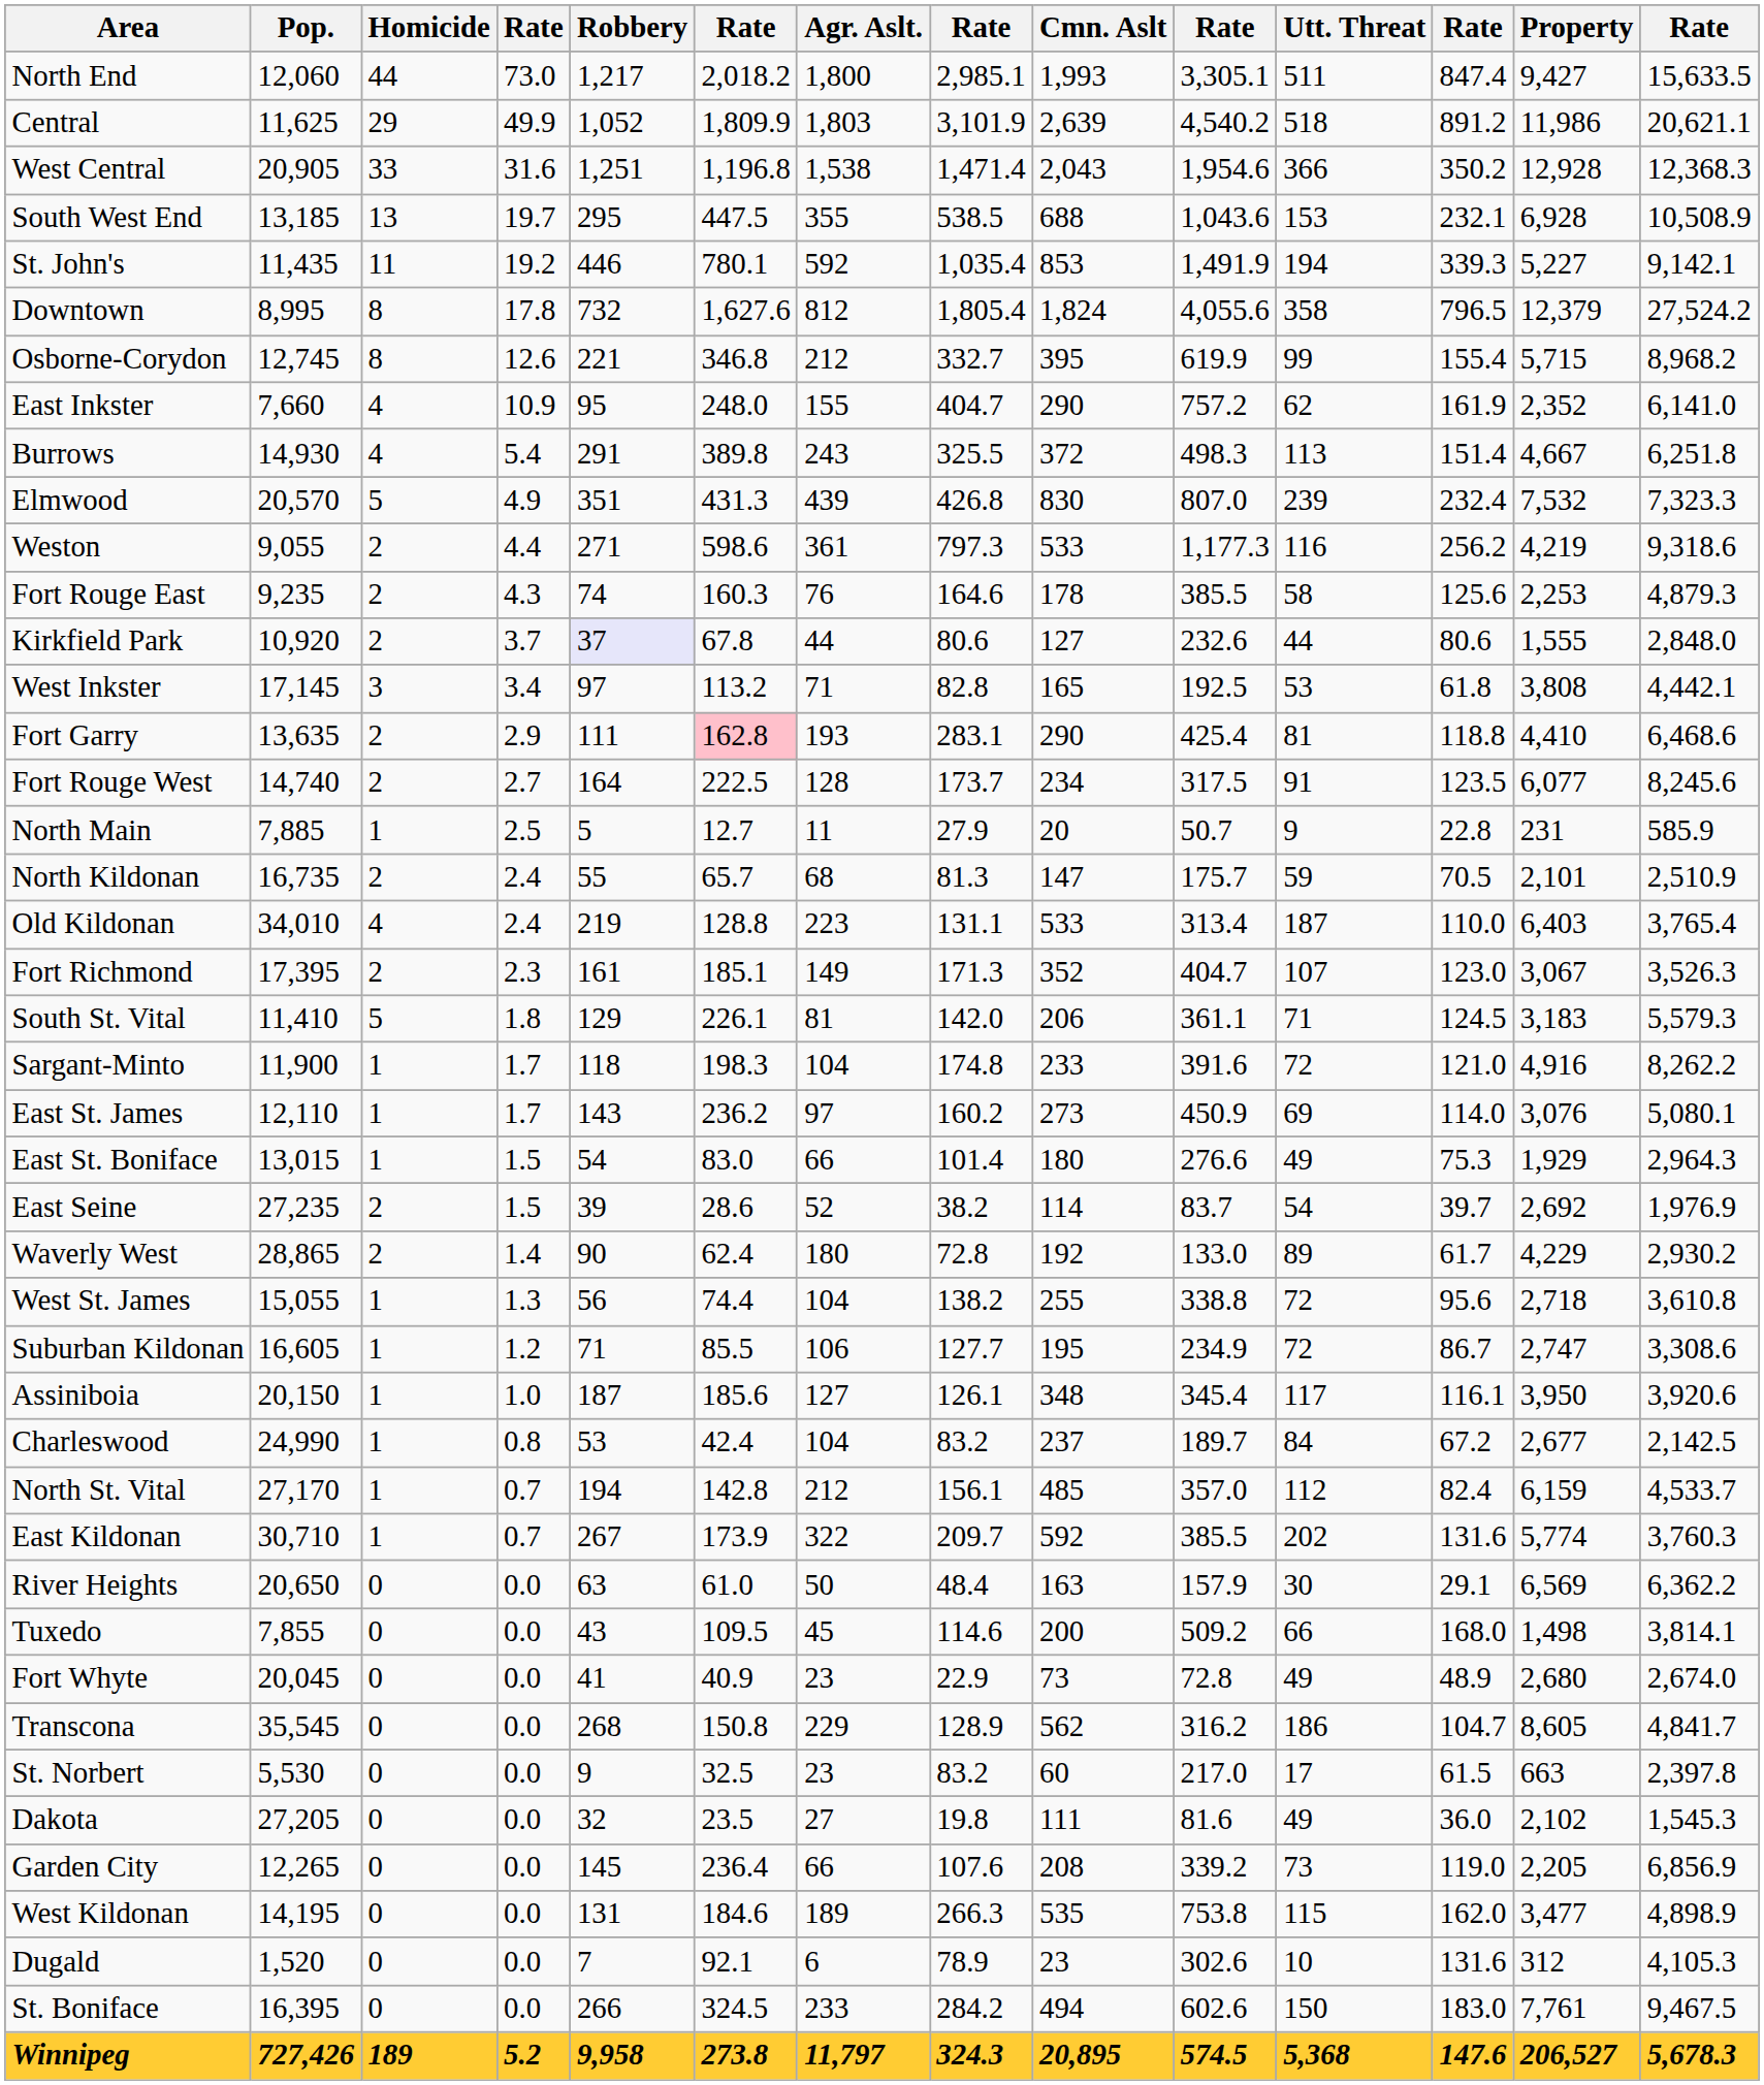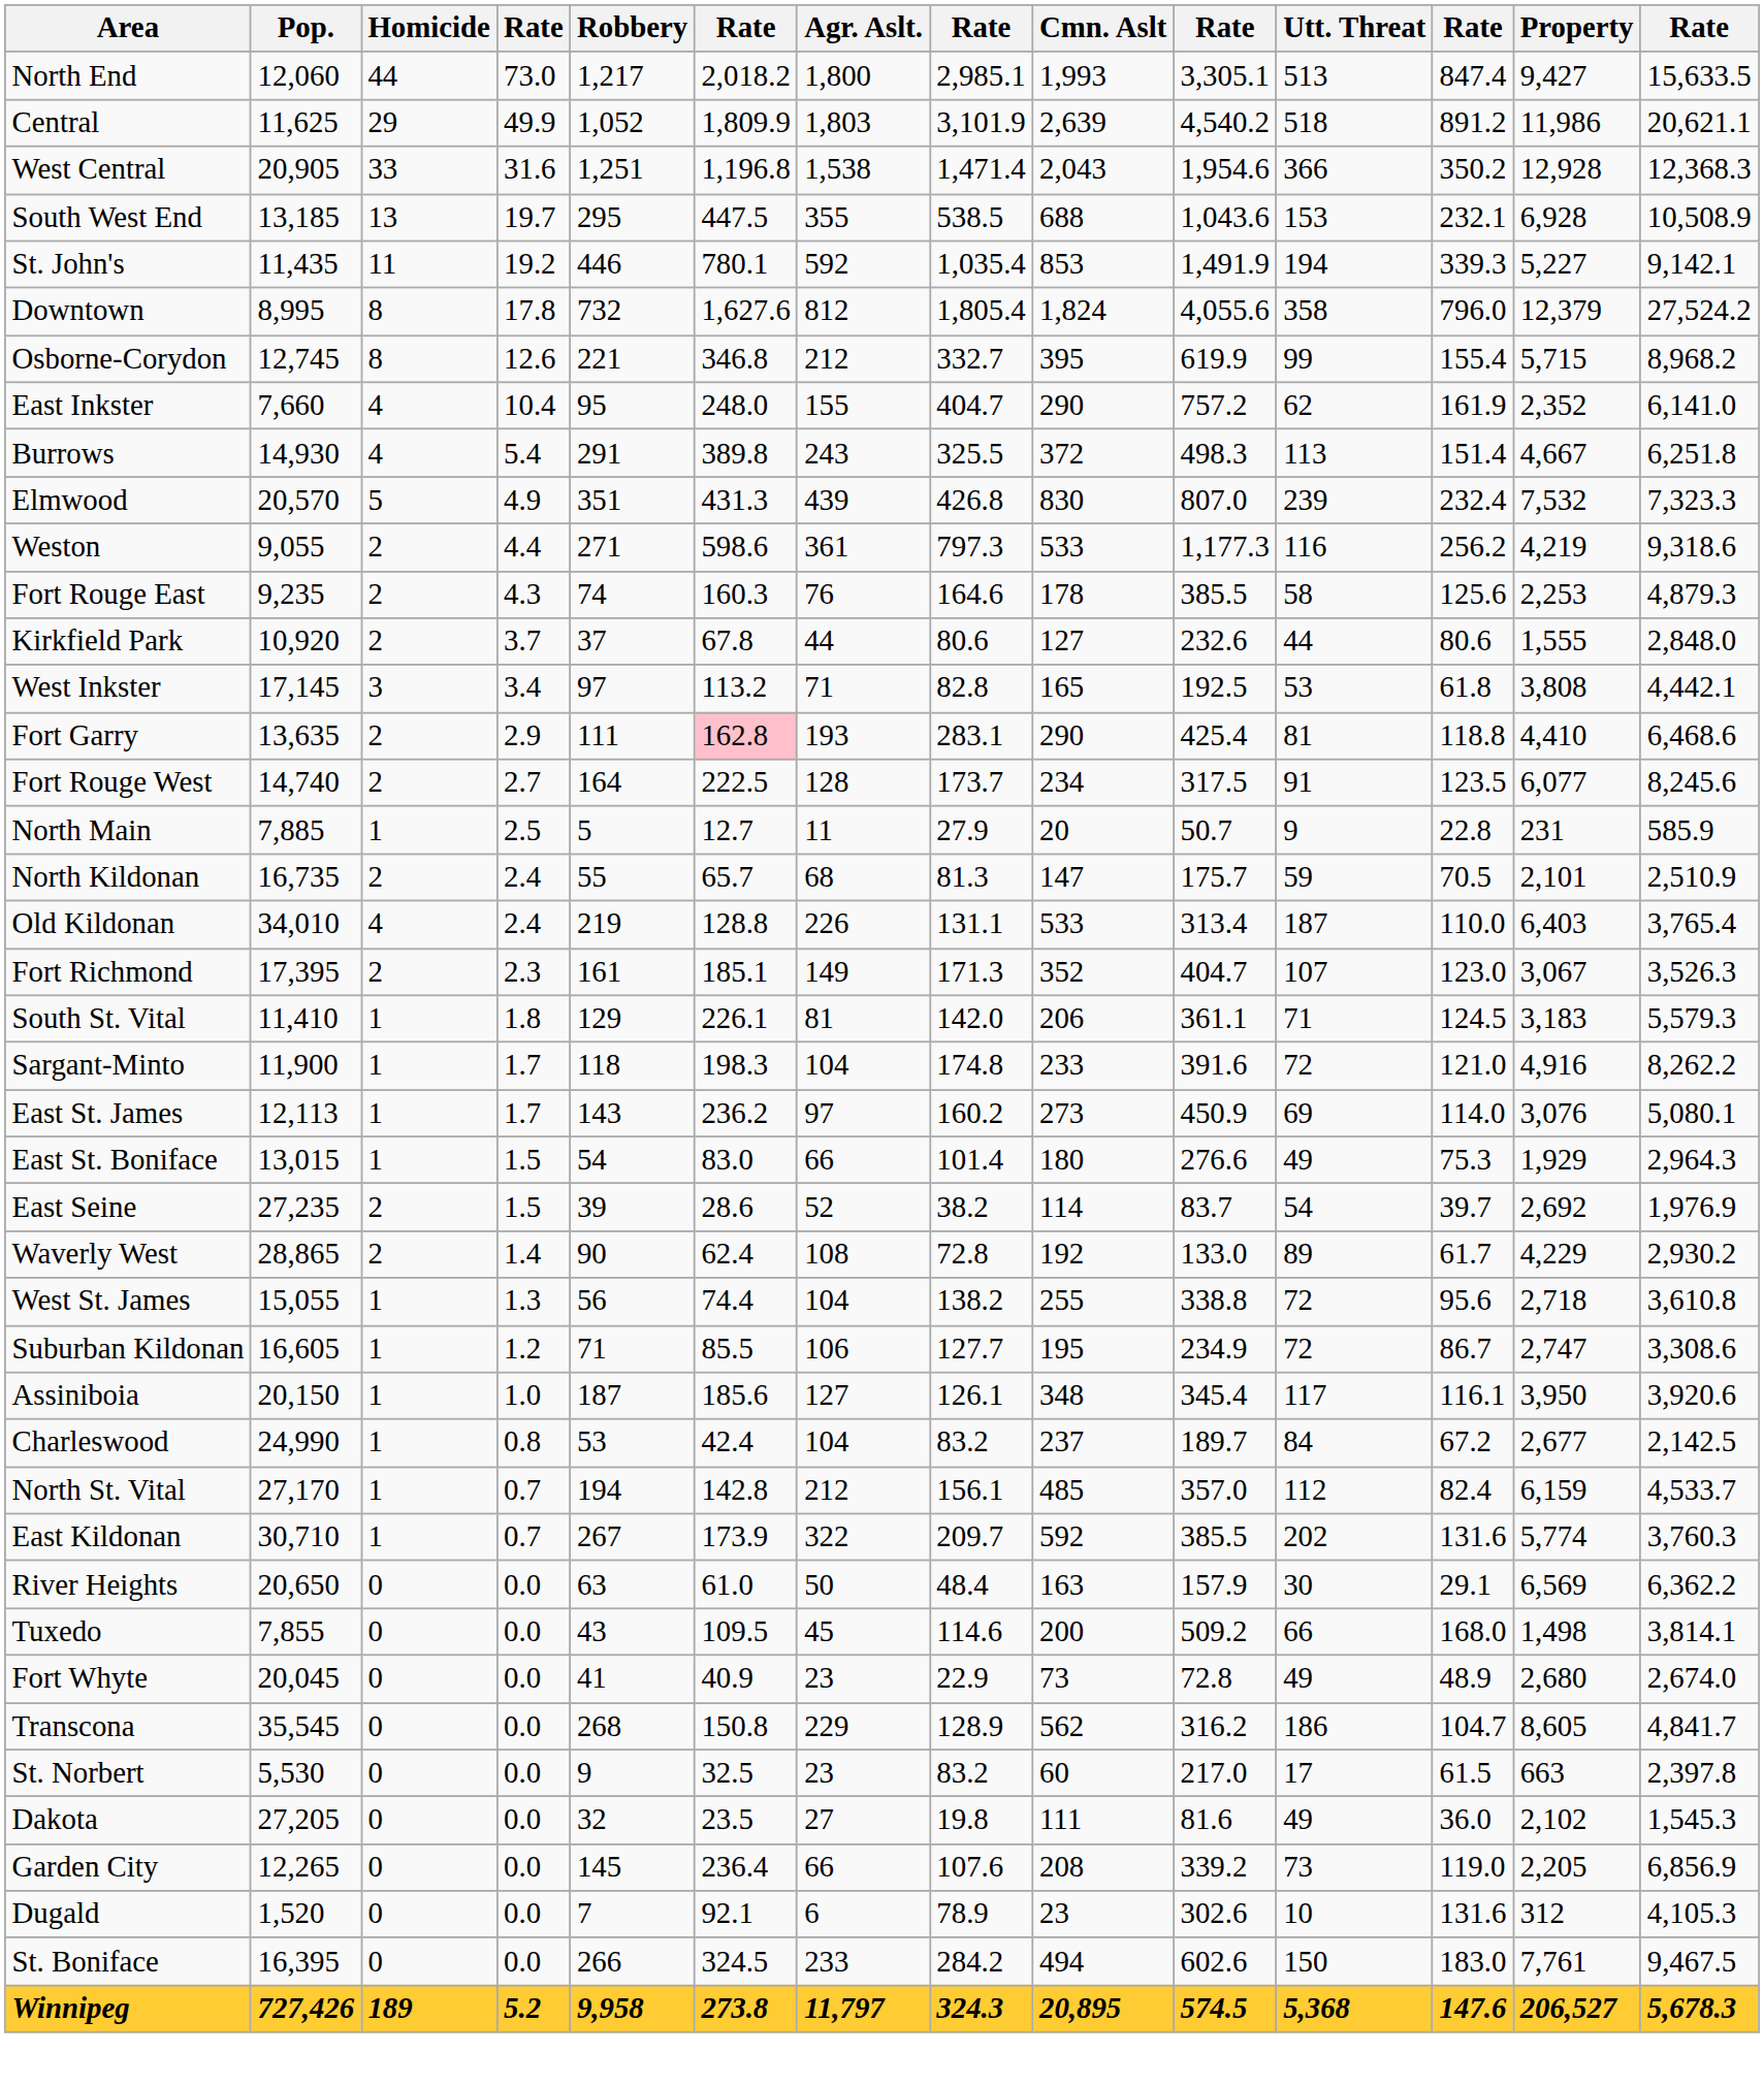North End | Utt. Threat: 511 -> 513
Downtown | column 12: 796.5 -> 796.0
East Inkster | column 4: 10.9 -> 10.4
Kirkfield Park | Robbery: lavender background -> no background
Old Kildonan | Agr. Aslt.: 223 -> 226
South St. Vital | Homicide: 5 -> 1
East St. James | Pop.: 12,110 -> 12,113
Waverly West | Agr. Aslt.: 180 -> 108
- row: West Kildonan | 14,195 | 0 | 0.0 | 131 | 184.6 | 189 | 266.3 | 535 | 753.8 | 115 | 162.0 | 3,477 | 4,898.9
